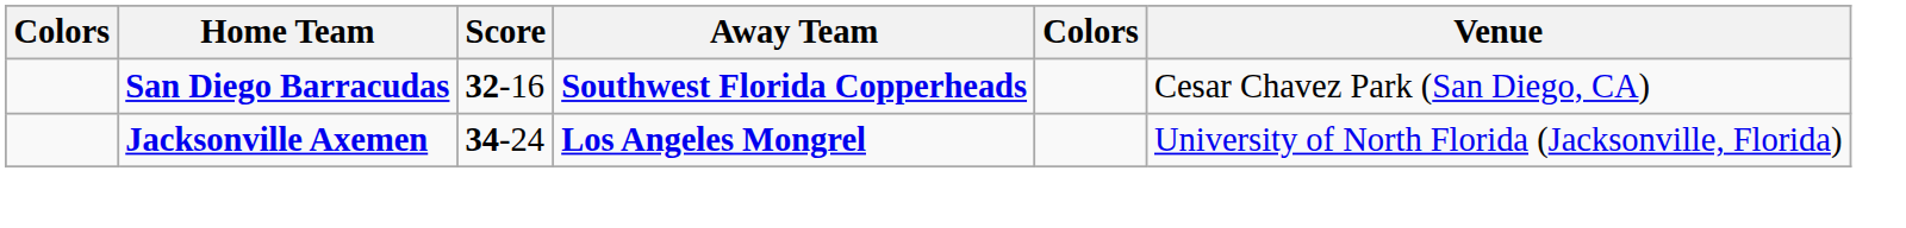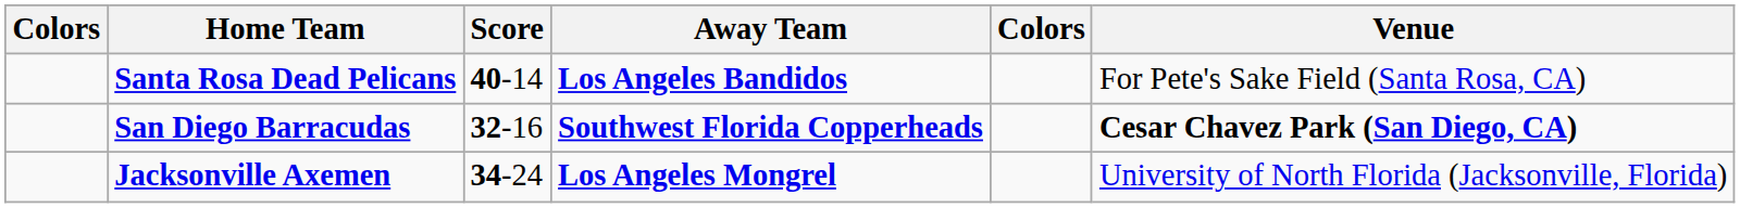+ row: Santa Rosa Dead Pelicans | 40-14 | Los Angeles Bandidos | For Pete's Sake Field (Santa Rosa, CA)
San Diego Barracudas | Venue: normal -> bold
